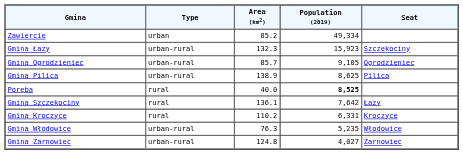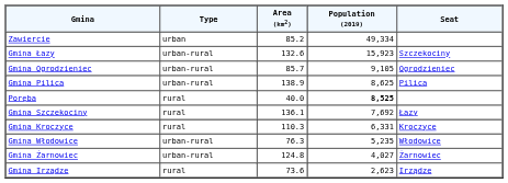Gmina Łazy | Area (km2): 132.3 -> 132.6
Gmina Szczekociny | Population (2019): 7,642 -> 7,692
Gmina Kroczyce | Area (km2): 110.2 -> 110.3
+ row: Gmina Irządze | rural | 73.6 | 2,623 | Irządze
